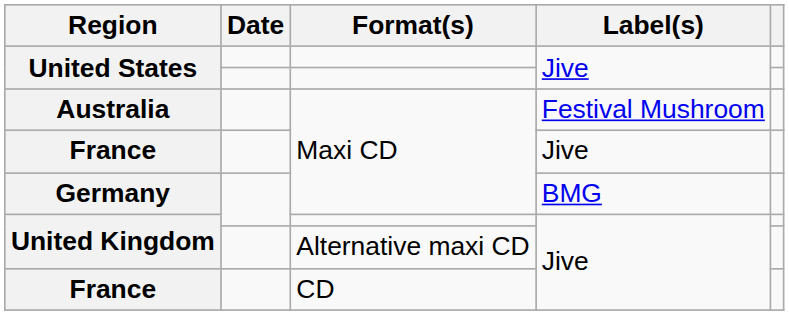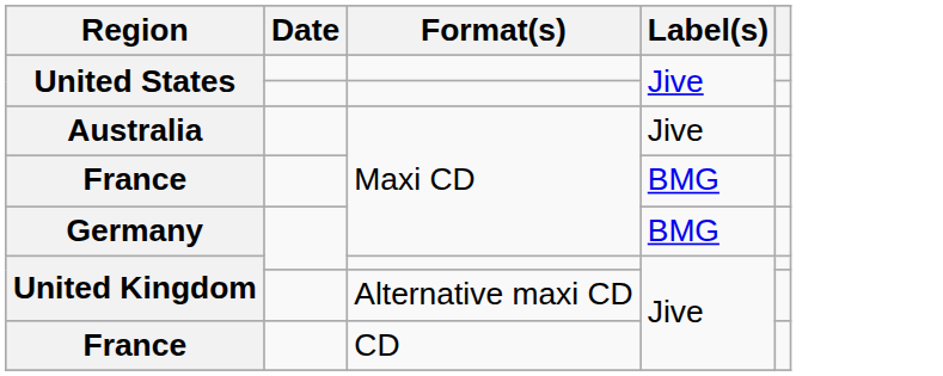Australia | Label(s): Festival Mushroom -> Jive
France / Maxi CD | Label(s): Jive -> BMG
